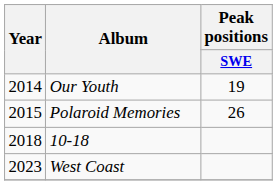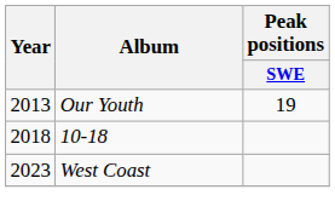Our Youth | Year: 2014 -> 2013
- row: 2015 | Polaroid Memories | 26
